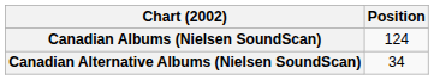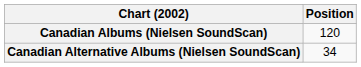Canadian Albums (Nielsen SoundScan) | Position: 124 -> 120
